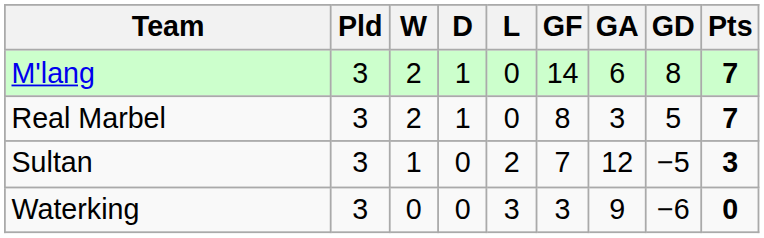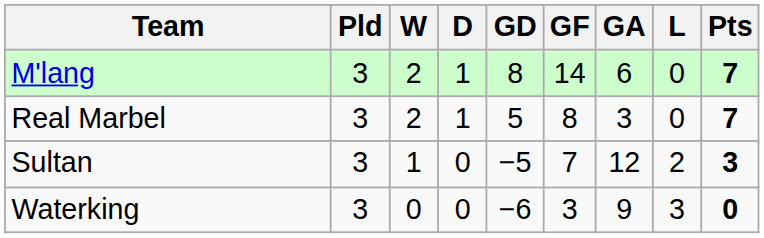columns swapped: L <-> GD
